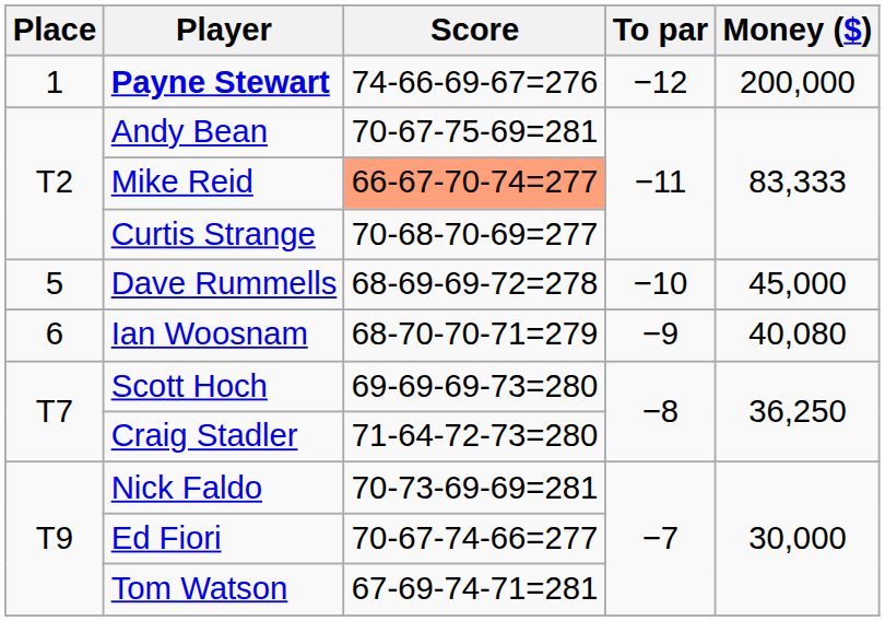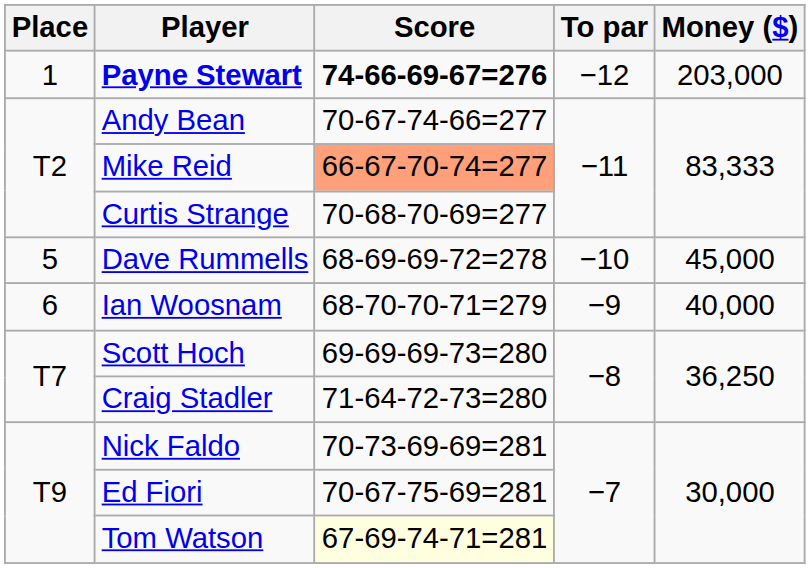Payne Stewart | Score: normal -> bold
Payne Stewart | Money ($): 200,000 -> 203,000
Andy Bean | Score: 70-67-75-69=281 -> 70-67-74-66=277
Ian Woosnam | Money ($): 40,080 -> 40,000
Ed Fiori | Score: 70-67-74-66=277 -> 70-67-75-69=281
Tom Watson | Score: no background -> lightyellow background
